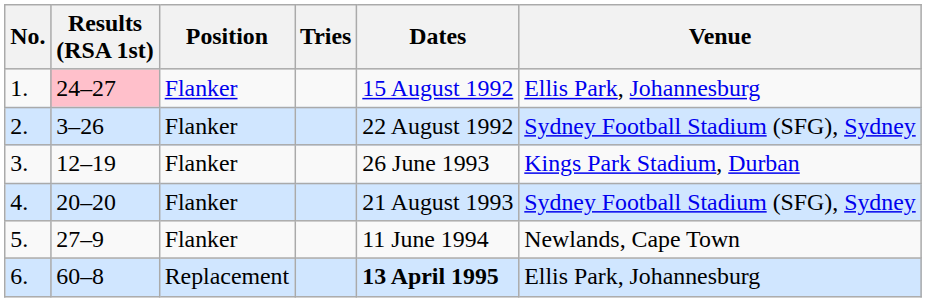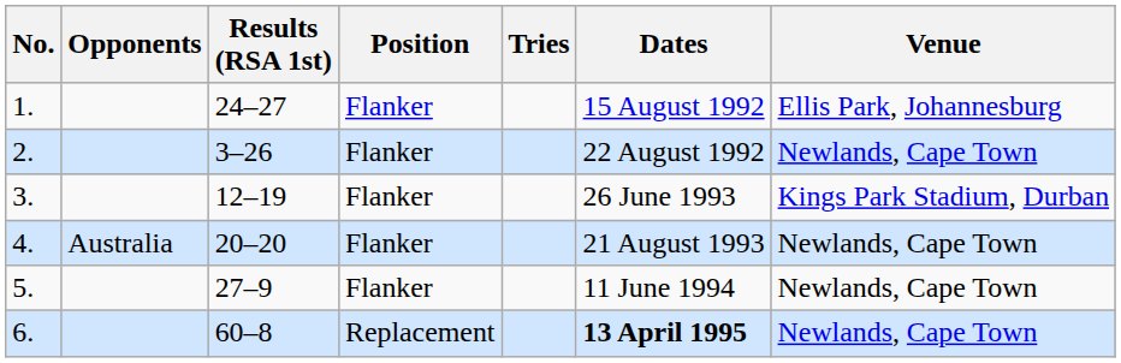+ column: Opponents | Australia
1. | Results (RSA 1st): pink background -> no background
2. | Venue: Sydney Football Stadium (SFG), Sydney -> Newlands, Cape Town
4. | Venue: Sydney Football Stadium (SFG), Sydney -> Newlands, Cape Town
6. | Venue: Ellis Park, Johannesburg -> Newlands, Cape Town
